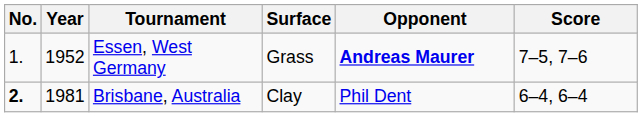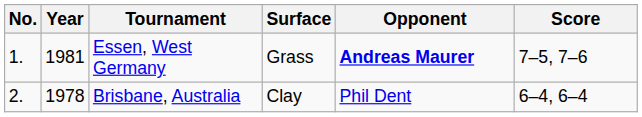Essen, West Germany | Year: 1952 -> 1981
Brisbane, Australia | No.: bold -> normal
Brisbane, Australia | Year: 1981 -> 1978
